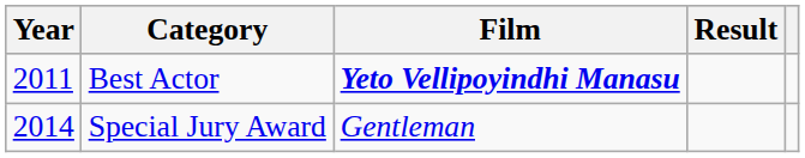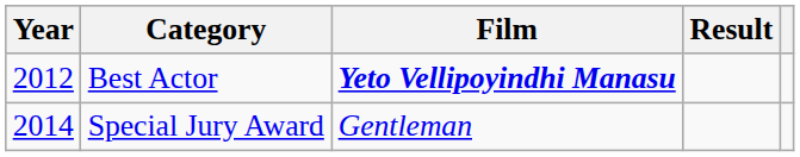Best Actor | Year: 2011 -> 2012
